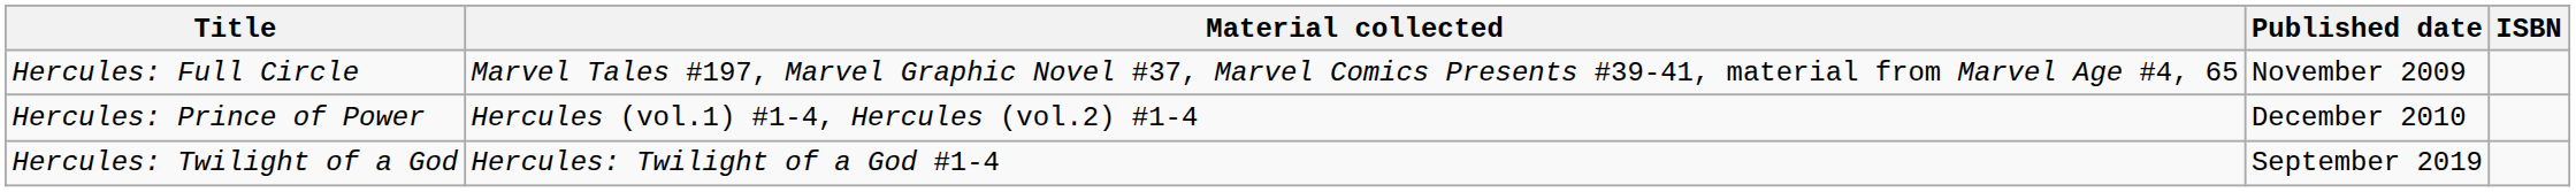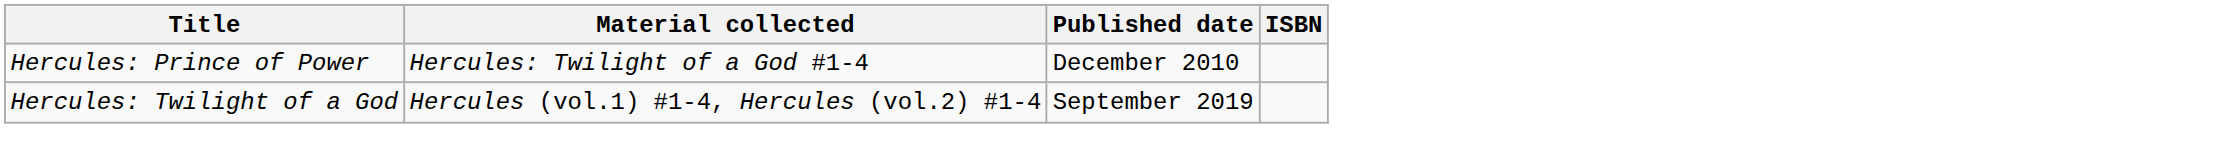- row: Hercules: Full Circle | Marvel Tales #197, Marvel Graphic Novel #37, Marvel Comics Presents #39-41, material from Marvel Age #4, 65 | November 2009
Hercules: Prince of Power | Material collected: Hercules (vol.1) #1-4, Hercules (vol.2) #1-4 -> Hercules: Twilight of a God #1-4
Hercules: Twilight of a God | Material collected: Hercules: Twilight of a God #1-4 -> Hercules (vol.1) #1-4, Hercules (vol.2) #1-4
